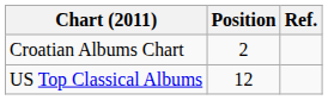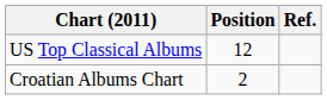rows swapped: Croatian Albums Chart <-> US Top Classical Albums
